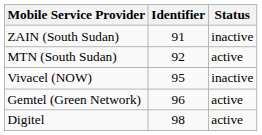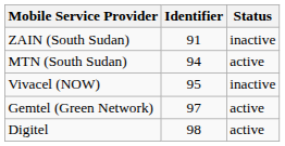MTN (South Sudan) | Identifier: 92 -> 94
Gemtel (Green Network) | Identifier: 96 -> 97
